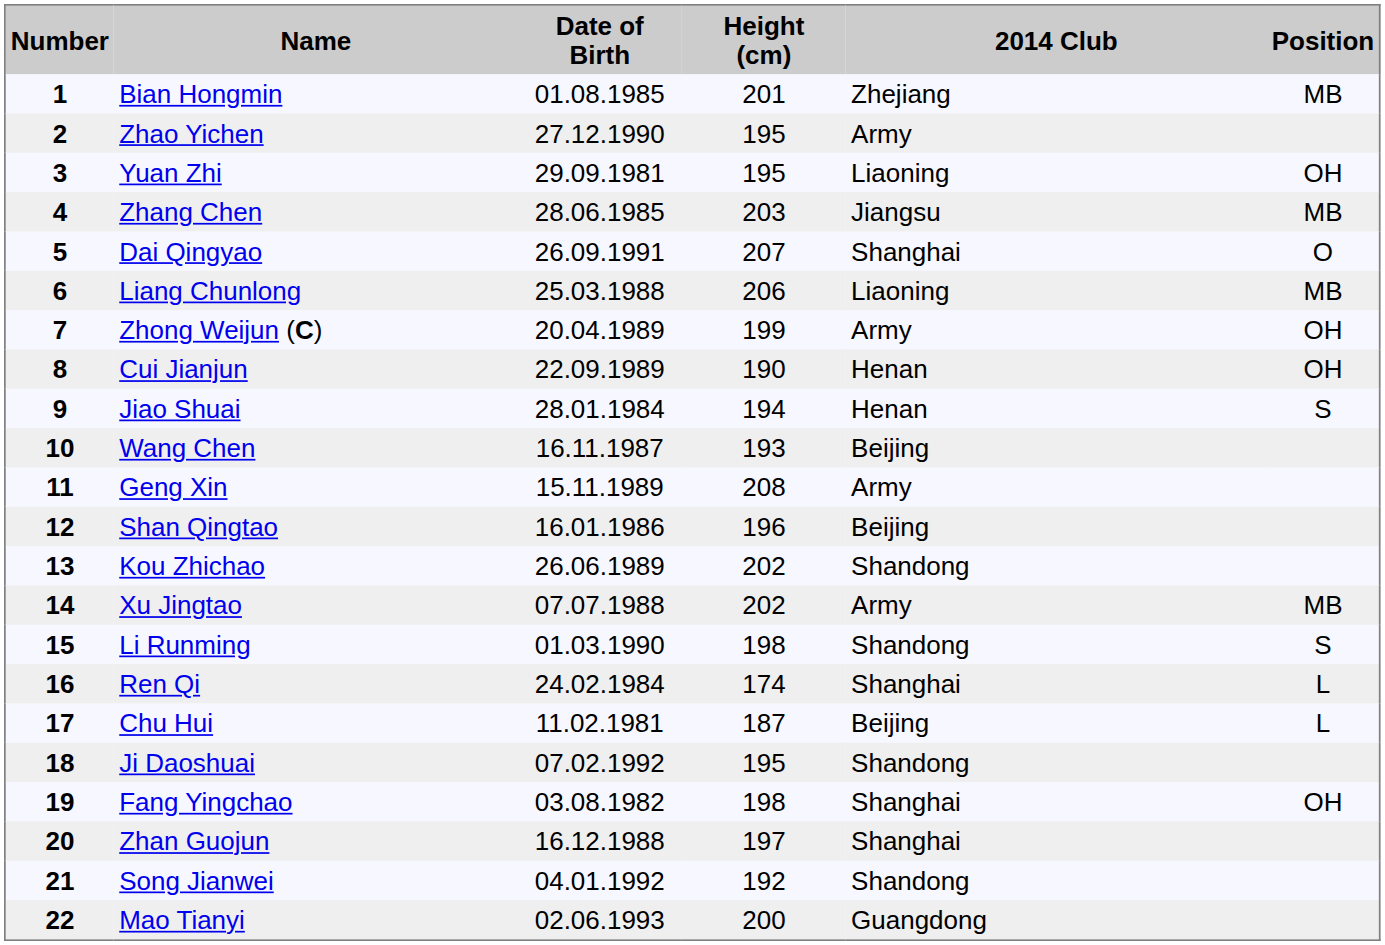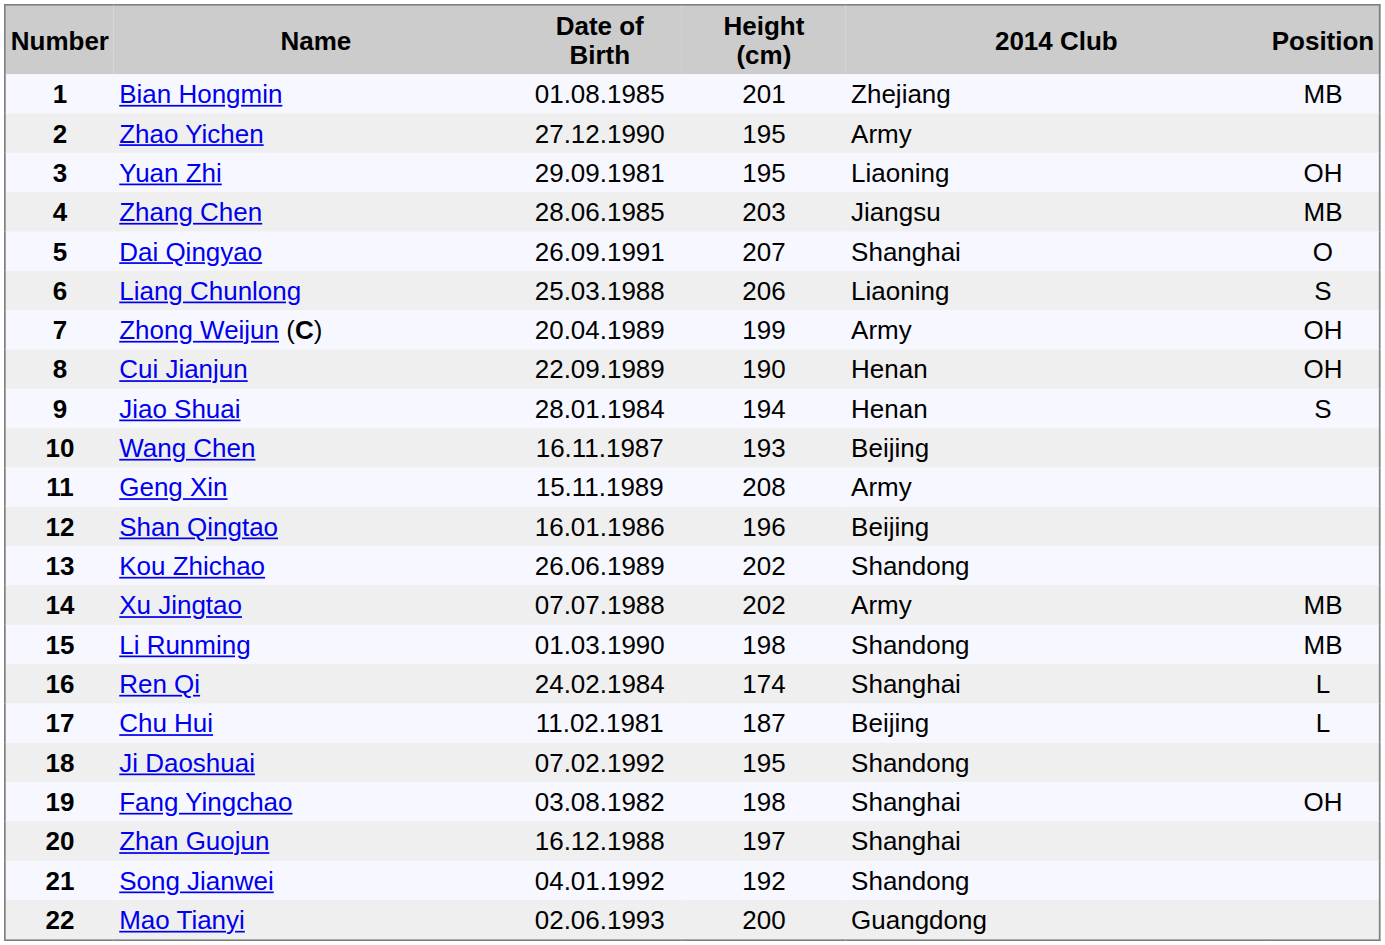Liang Chunlong | Position: MB -> S
Li Runming | Position: S -> MB
